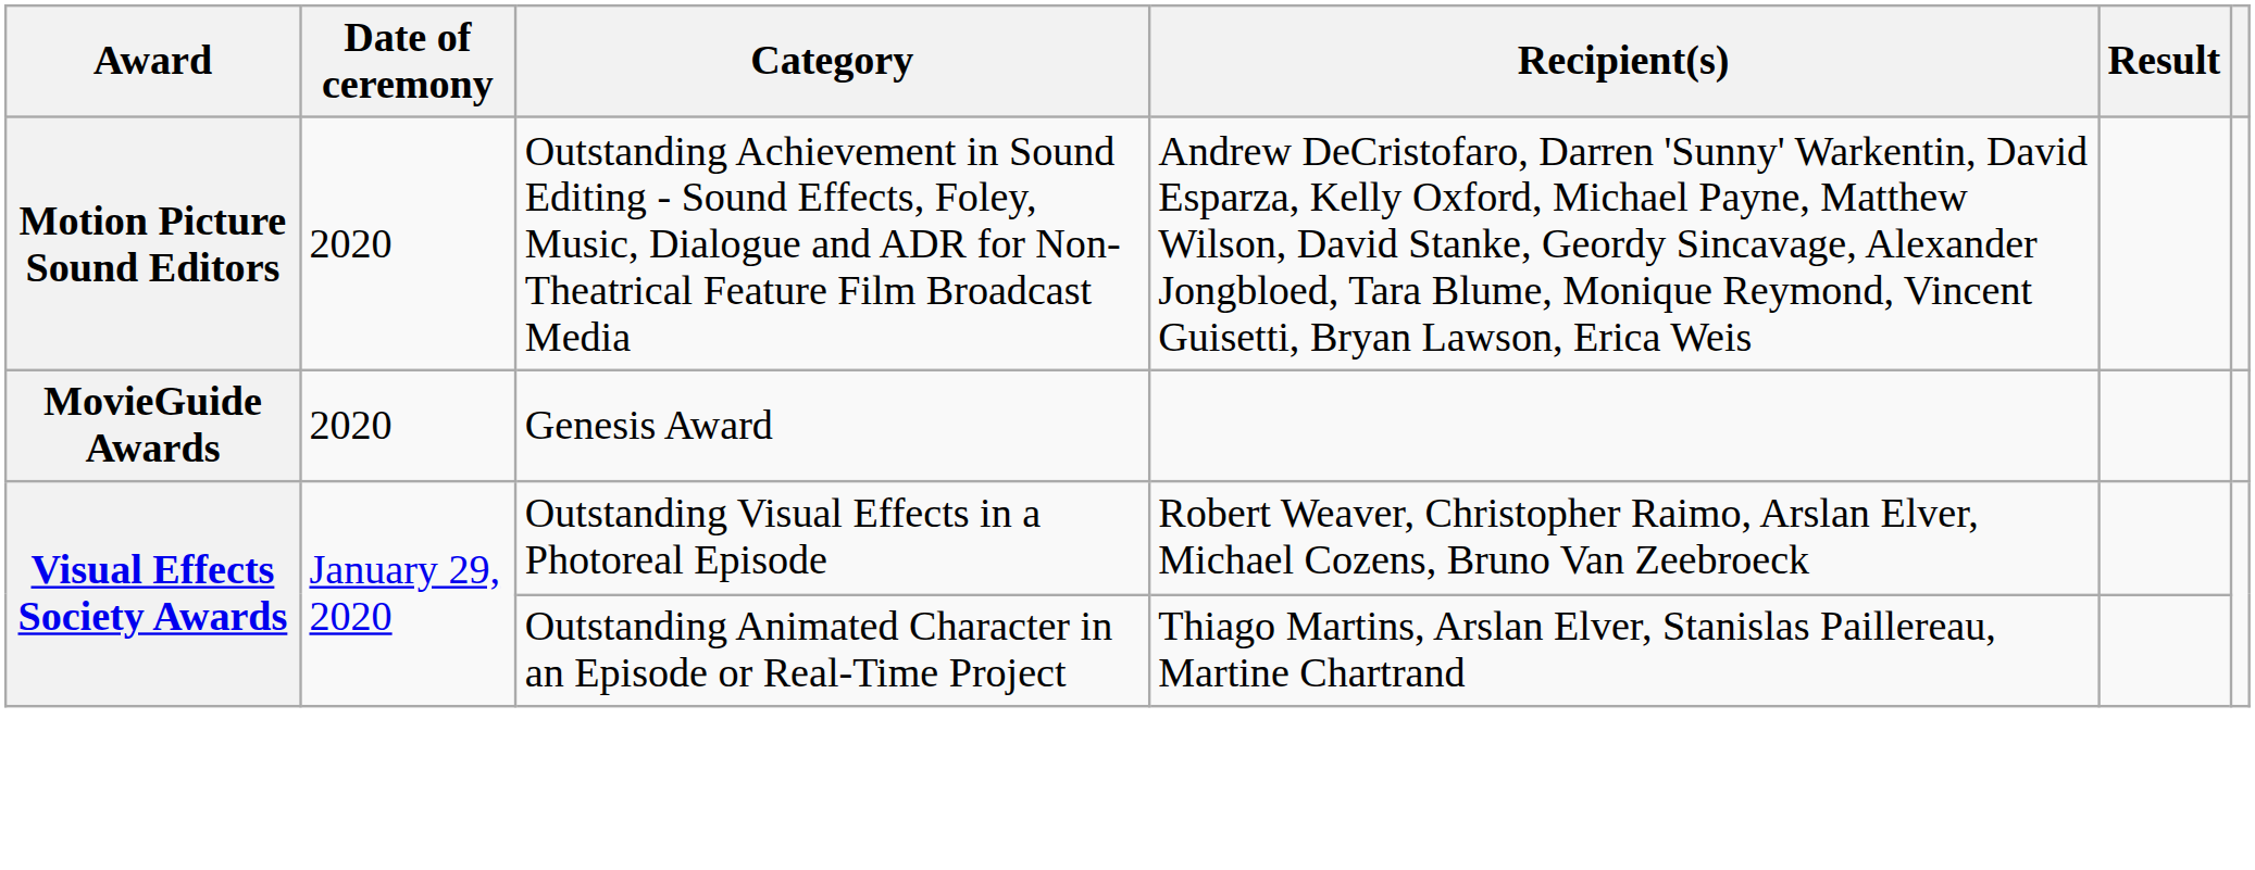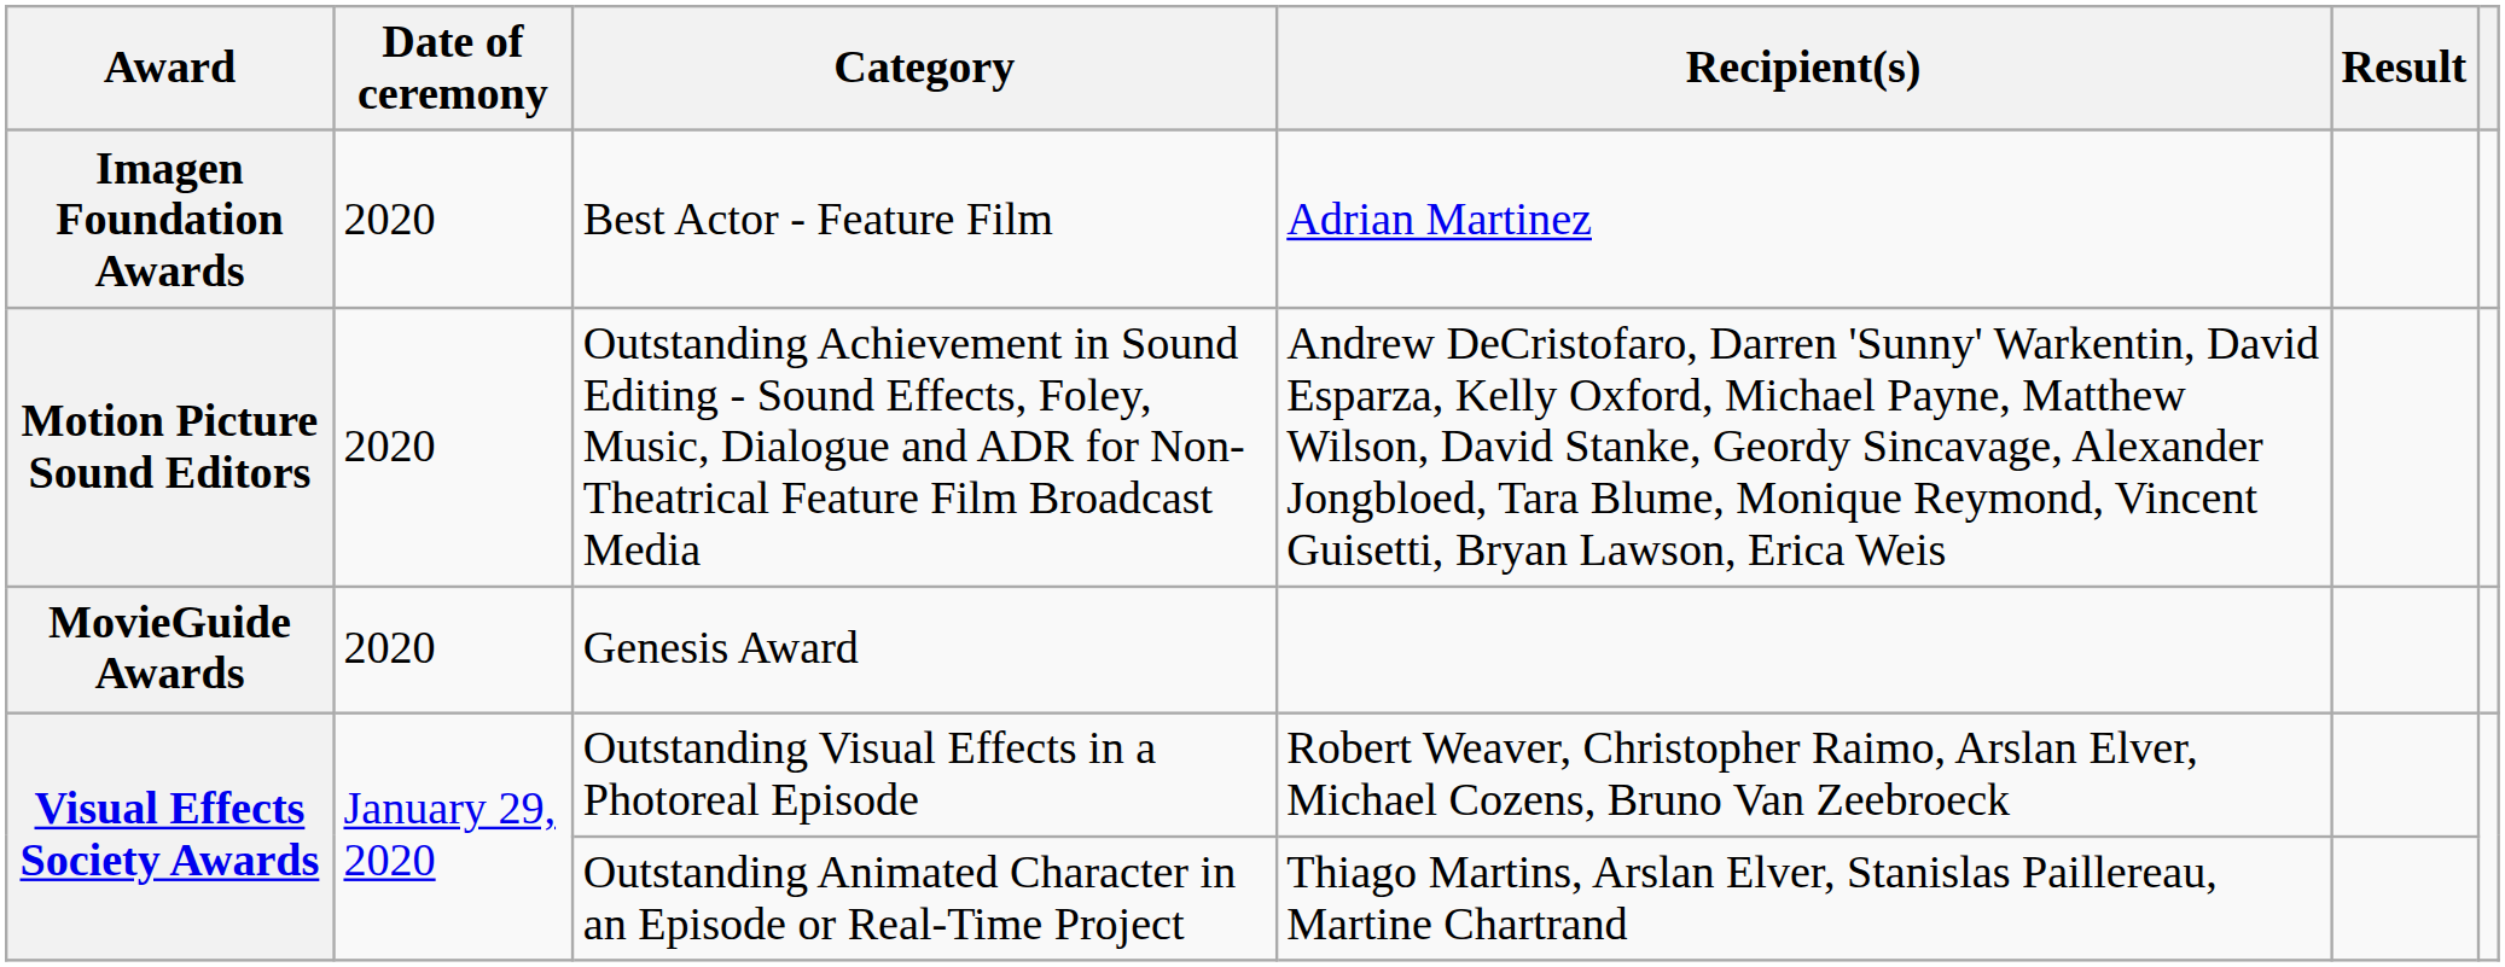+ row: Imagen Foundation Awards | 2020 | Best Actor - Feature Film | Adrian Martinez
